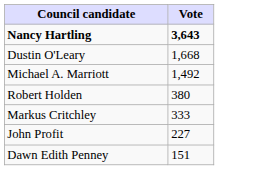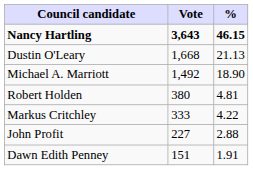+ column: % | 46.15 | 21.13 | 18.90 | 4.81 | 4.22 | 2.88 | 1.91
